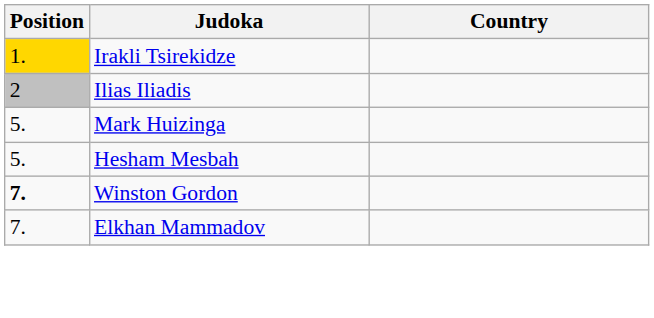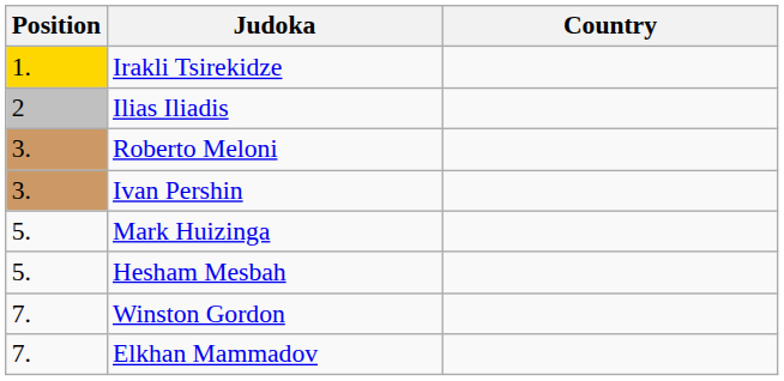+ row: 3. | Roberto Meloni
+ row: 3. | Ivan Pershin
Winston Gordon | Position: bold -> normal
